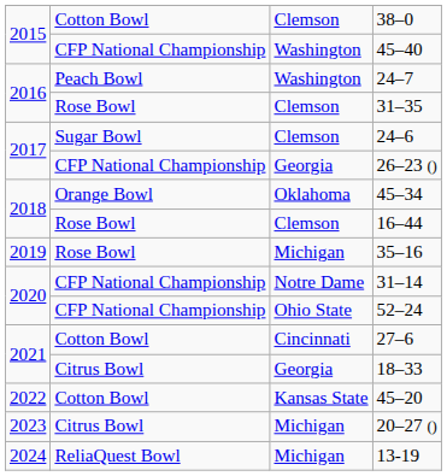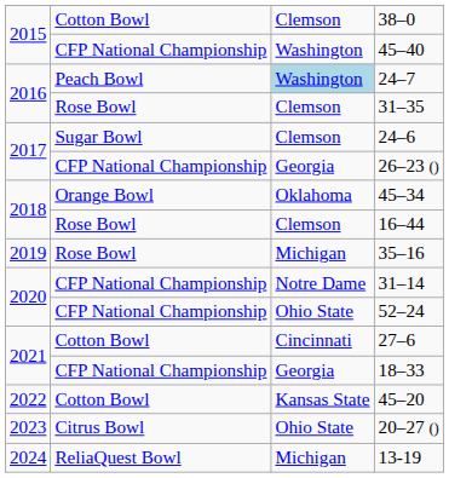24–7 | column 3: no background -> lightblue background
18–33 | column 2: Citrus Bowl -> CFP National Championship
20–27 () | column 3: Michigan -> Ohio State
